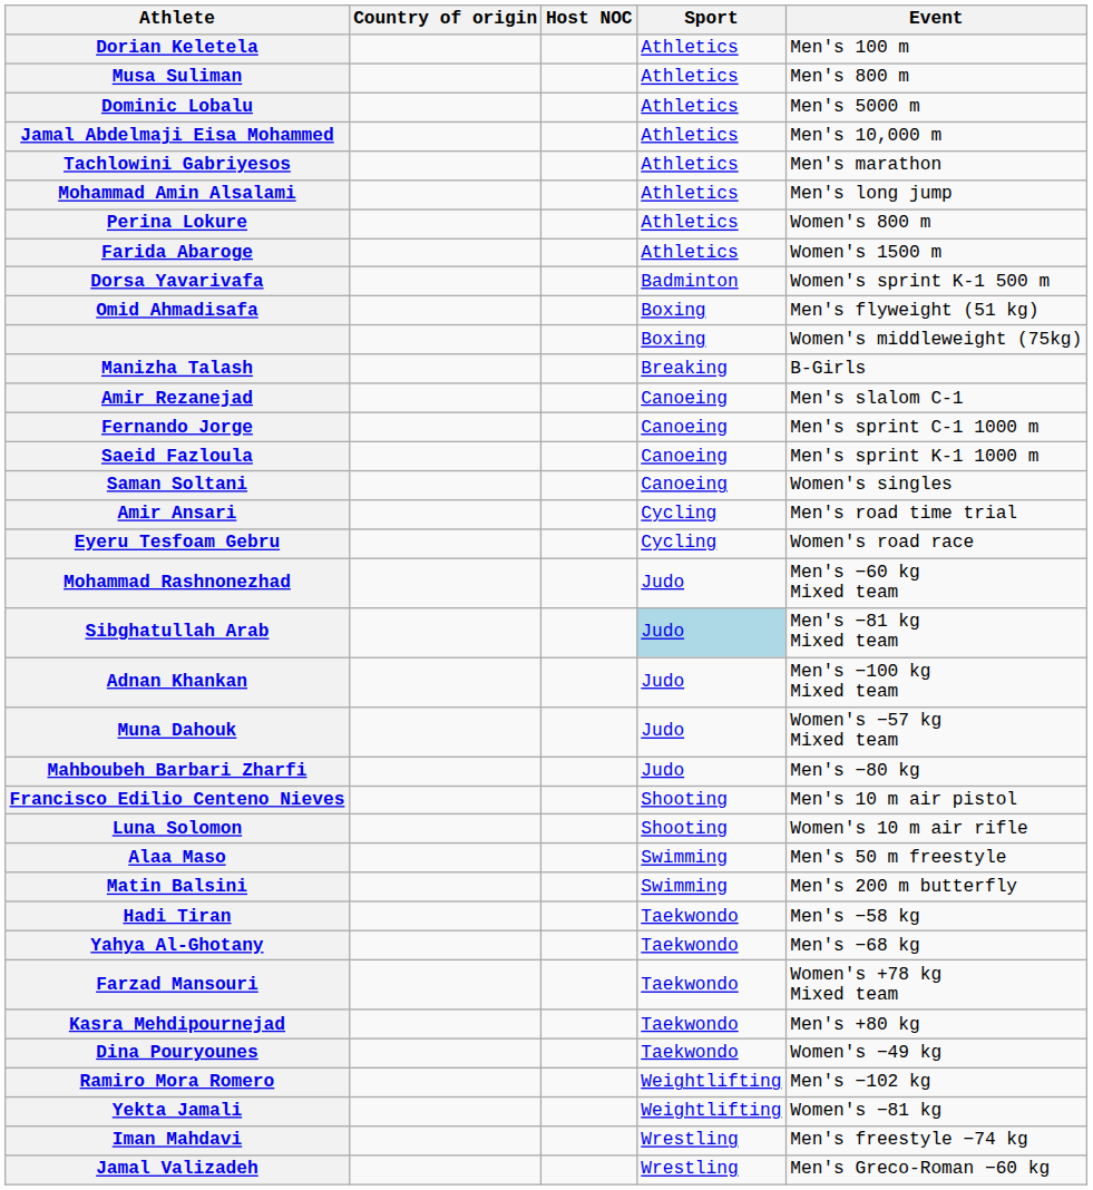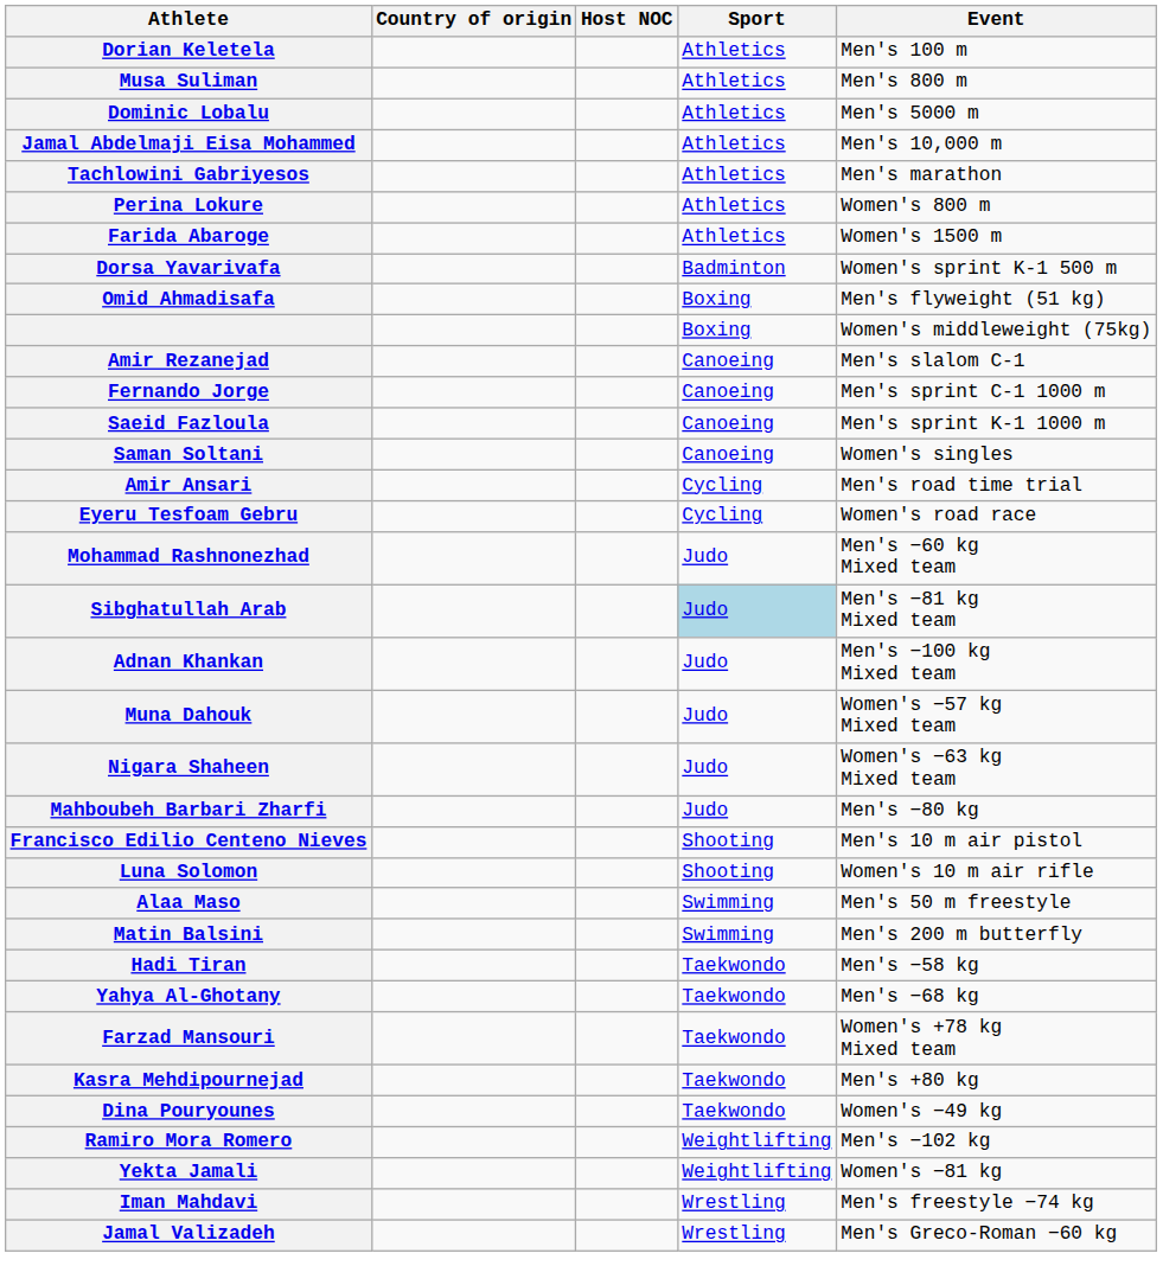- row: Mohammad Amin Alsalami | Athletics | Men's long jump
- row: Manizha Talash | Breaking | B-Girls
+ row: Nigara Shaheen | Judo | Women's −63 kg Mixed team
